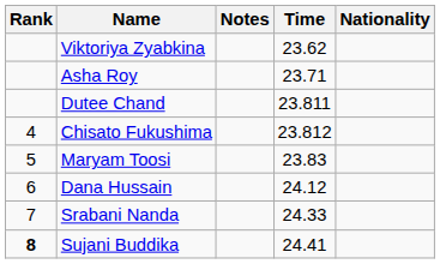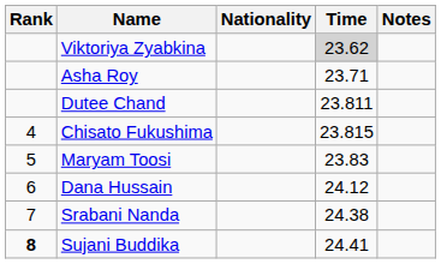columns swapped: Nationality <-> Notes
Viktoriya Zyabkina | Time: no background -> lightgrey background
Chisato Fukushima | Time: 23.812 -> 23.815
Srabani Nanda | Time: 24.33 -> 24.38
